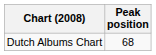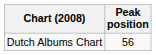Dutch Albums Chart | Peak position: 68 -> 56
